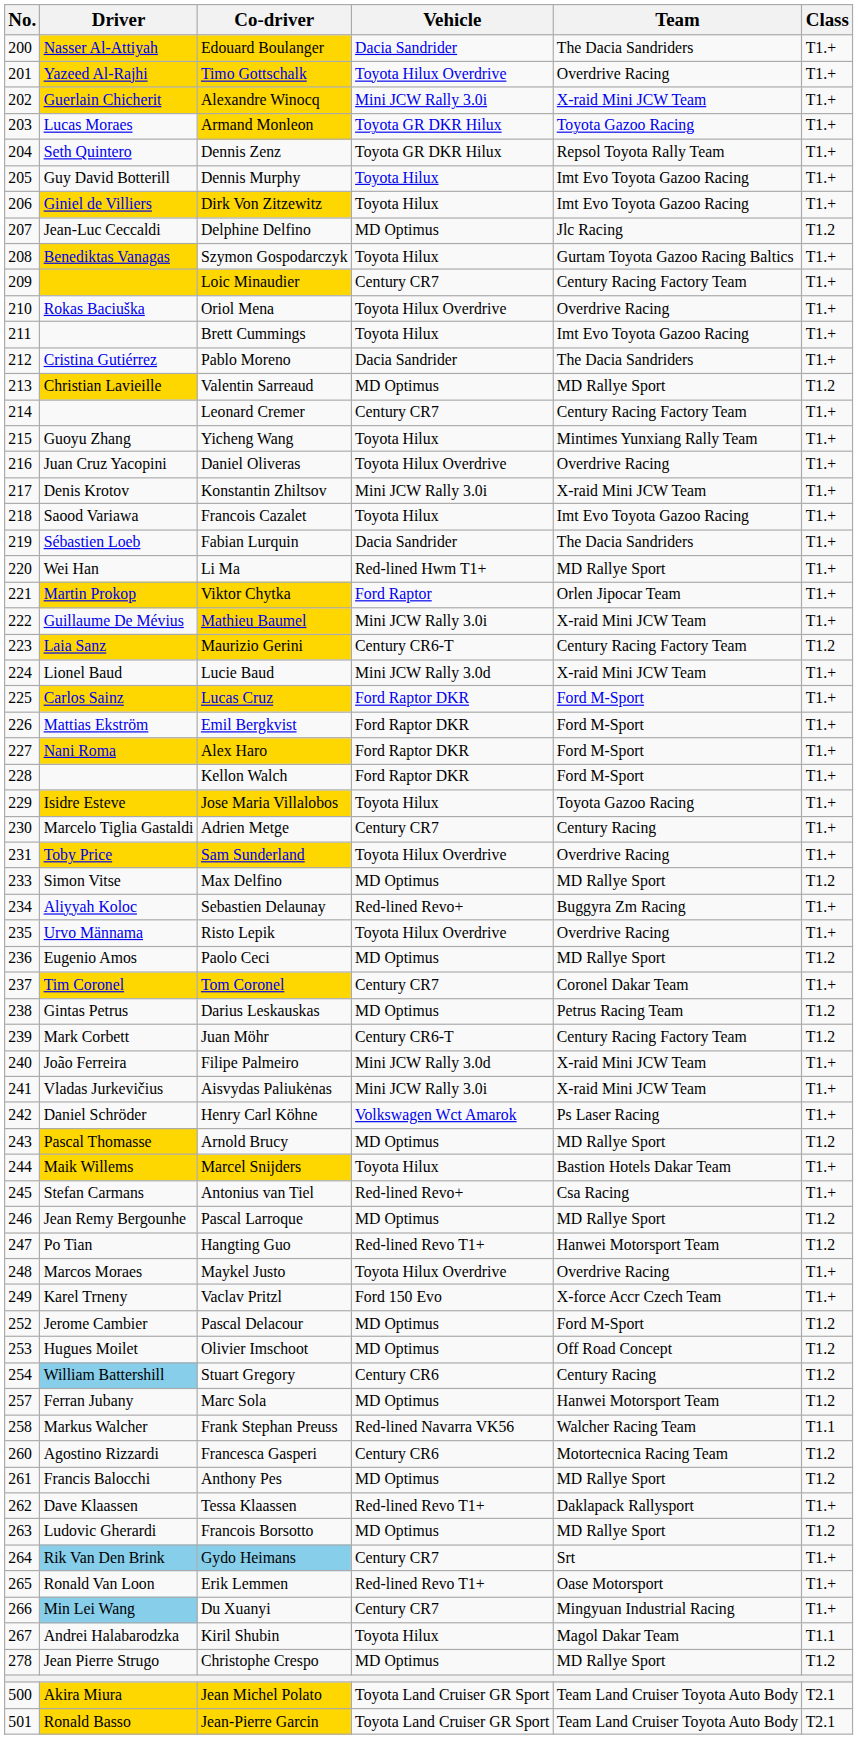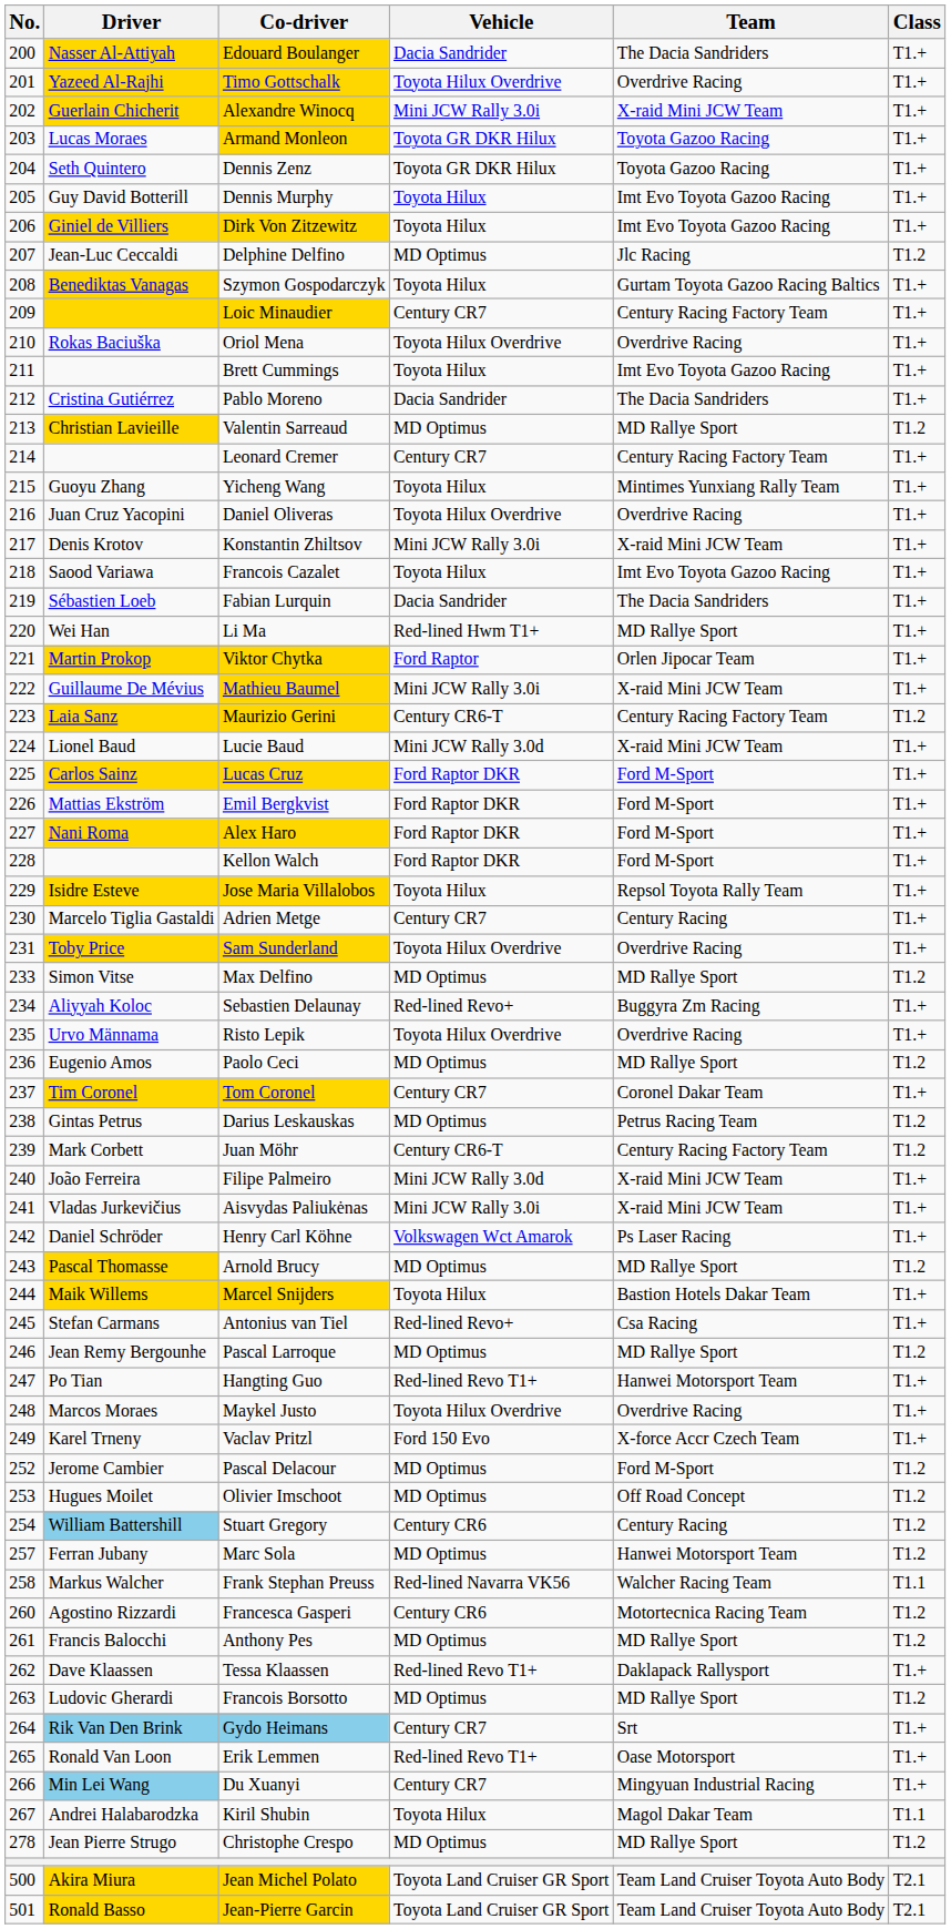Dennis Zenz | Team: Repsol Toyota Rally Team -> Toyota Gazoo Racing
Jose Maria Villalobos | Team: Toyota Gazoo Racing -> Repsol Toyota Rally Team
Hangting Guo | Class: T1.2 -> T1.+
